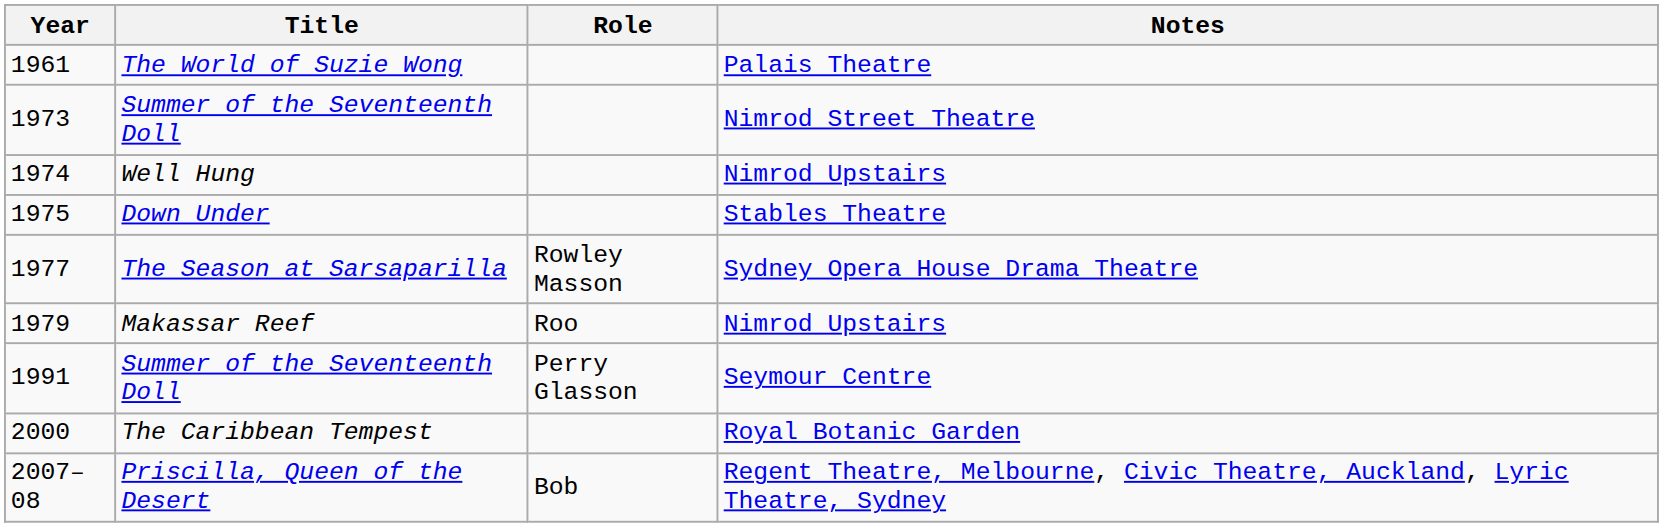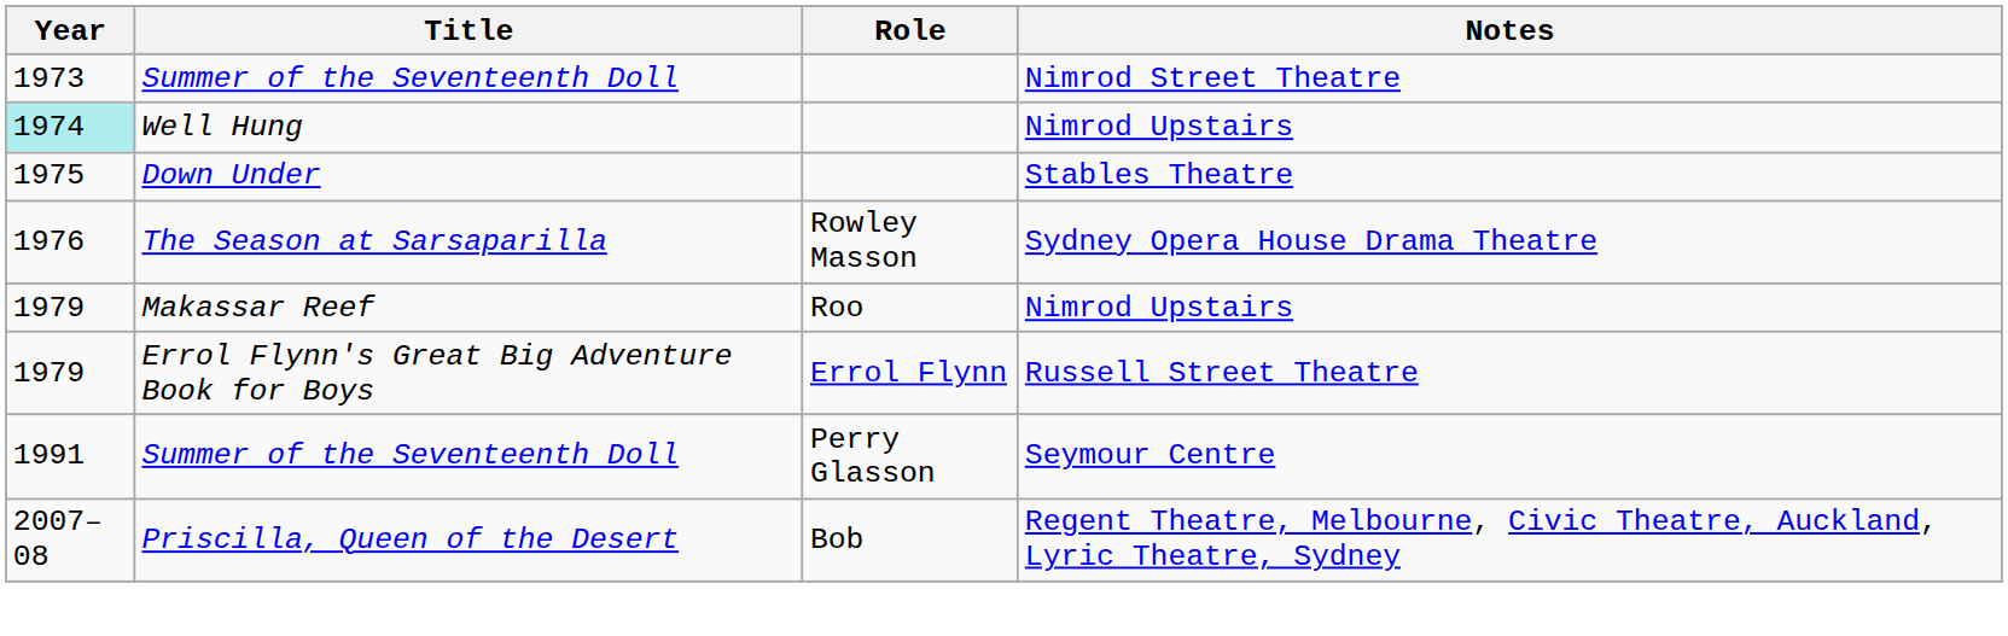- row: 1961 | The World of Suzie Wong | Palais Theatre
Well Hung | Year: no background -> paleturquoise background
The Season at Sarsaparilla | Year: 1977 -> 1976
+ row: 1979 | Errol Flynn's Great Big Adventure Book for Boys | Errol Flynn | Russell Street Theatre
- row: 2000 | The Caribbean Tempest | Royal Botanic Garden
